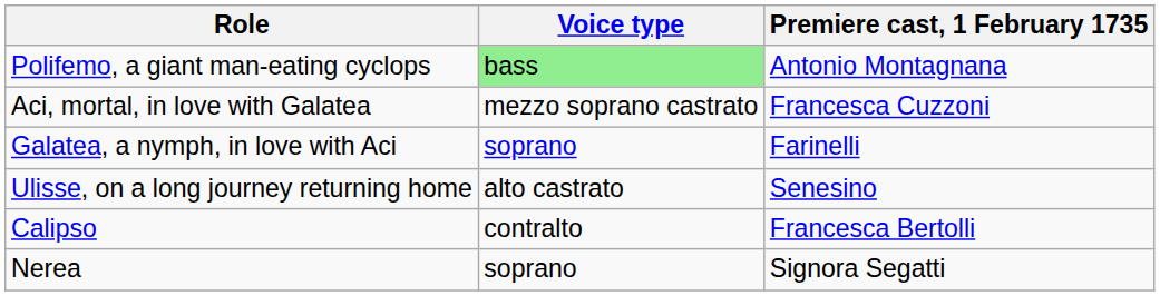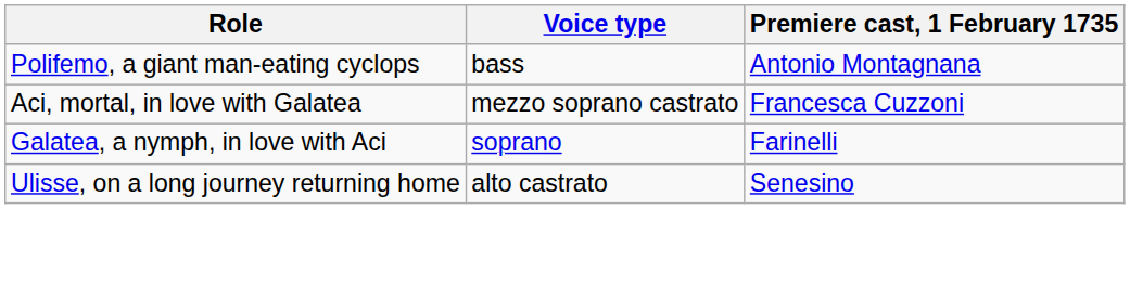Polifemo, a giant man-eating cyclops | Voice type: lightgreen background -> no background
- row: Calipso | contralto | Francesca Bertolli
- row: Nerea | soprano | Signora Segatti
